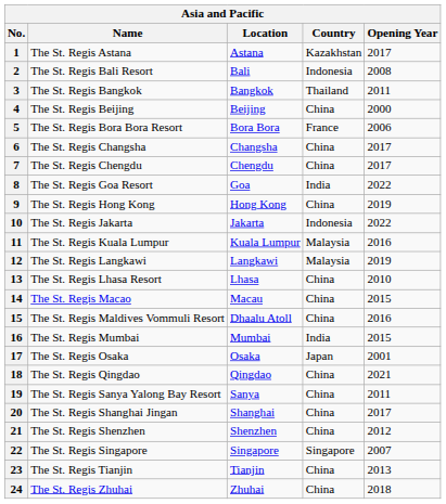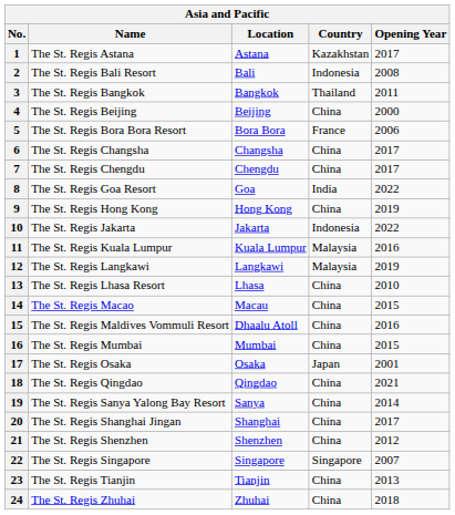16 | Country: India -> China
19 | Opening Year: 2011 -> 2014
